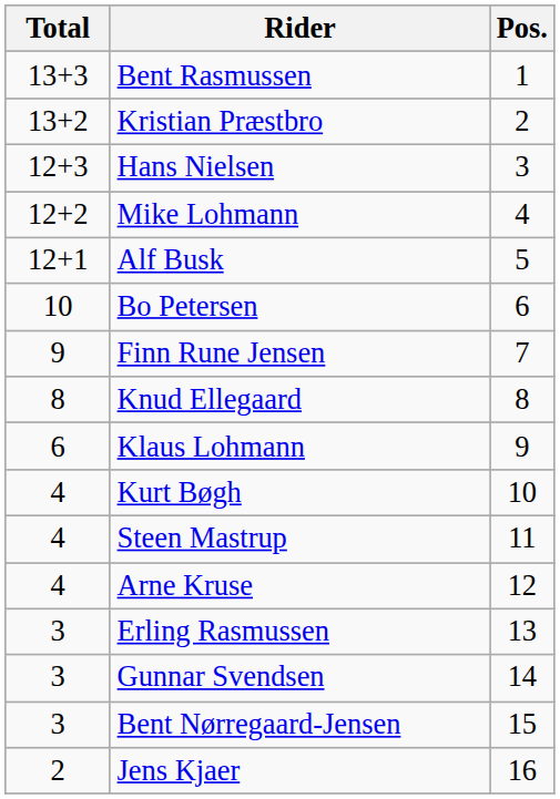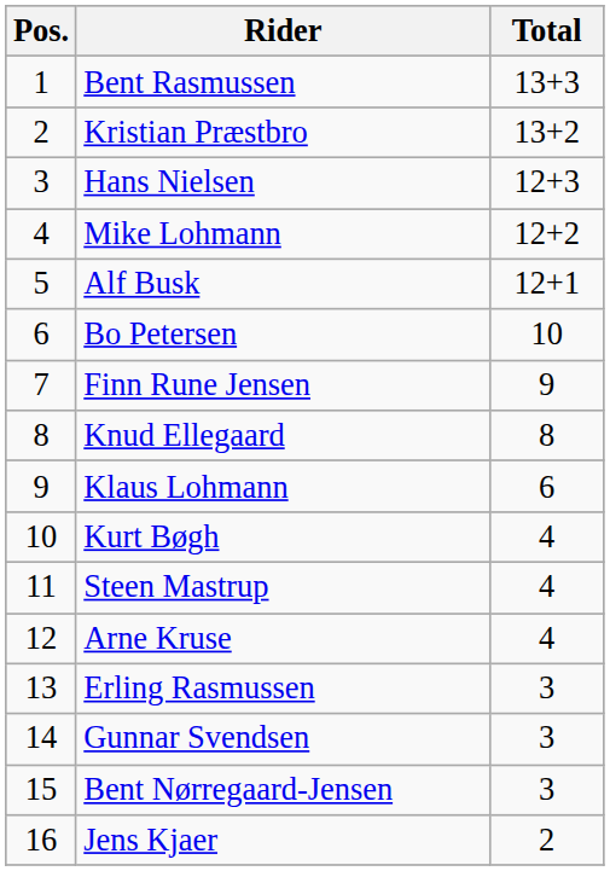columns swapped: Pos. <-> Total
